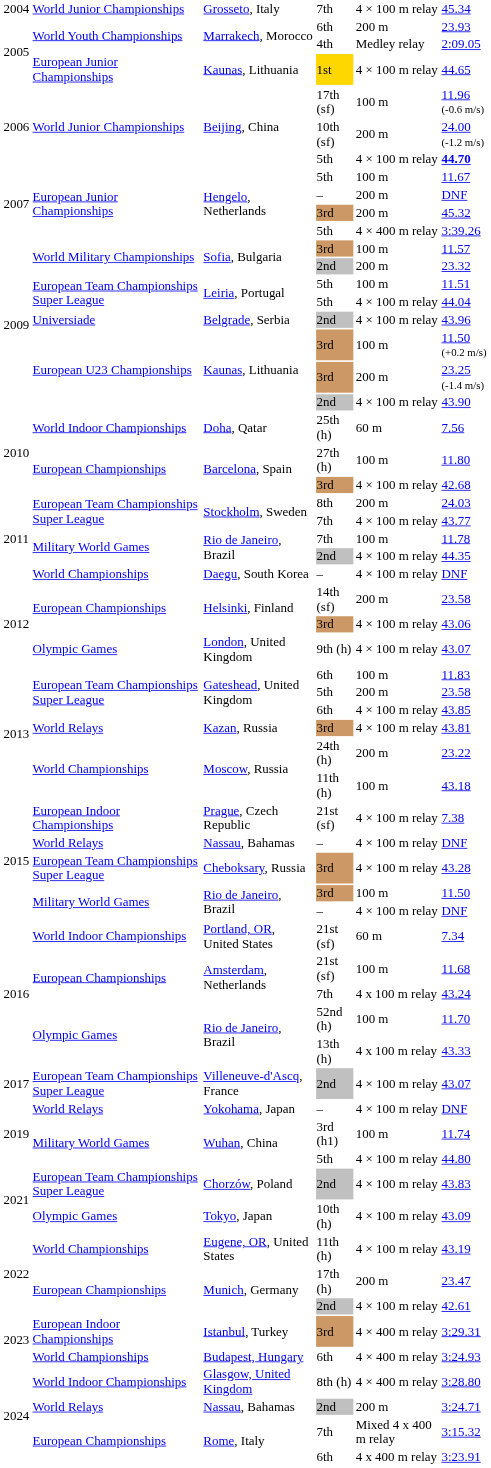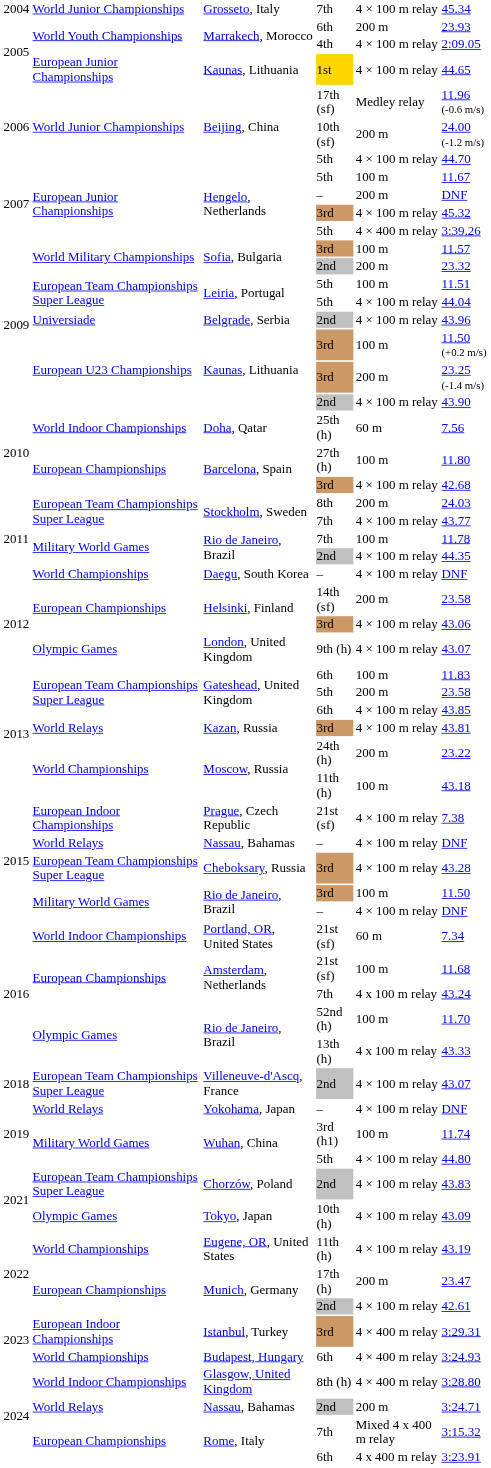Marrakech, Morocco / 4th | column 5: Medley relay -> 4 × 100 m relay
Beijing, China / 17th (sf) | column 5: 100 m -> Medley relay
Beijing, China / 5th | column 6: bold -> normal
Hengelo, Netherlands / 3rd | column 5: 200 m -> 4 × 100 m relay
Villeneuve-d'Ascq, France | column 1: 2017 -> 2018
